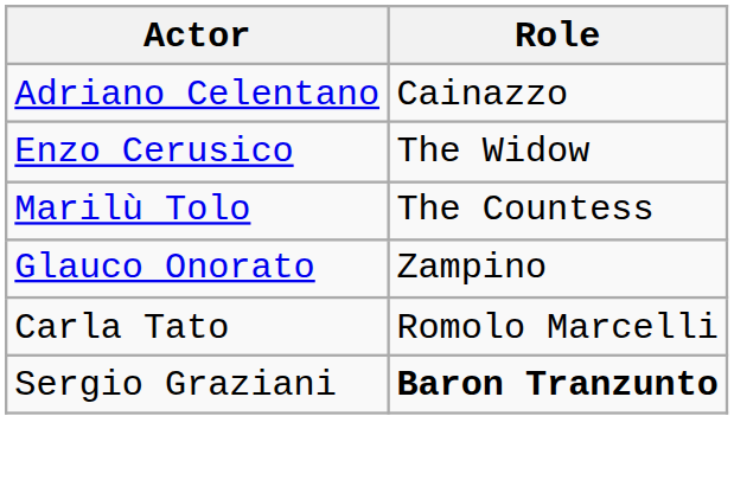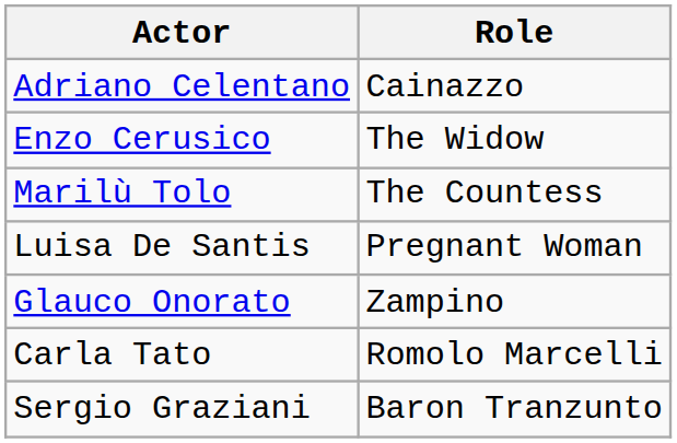+ row: Luisa De Santis | Pregnant Woman
Sergio Graziani | Role: bold -> normal
